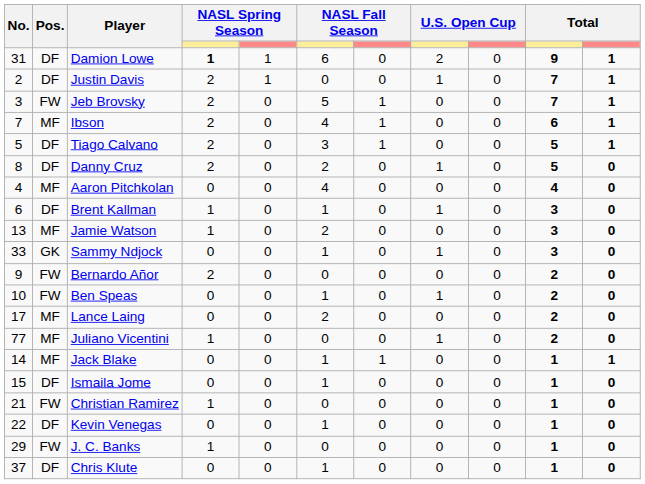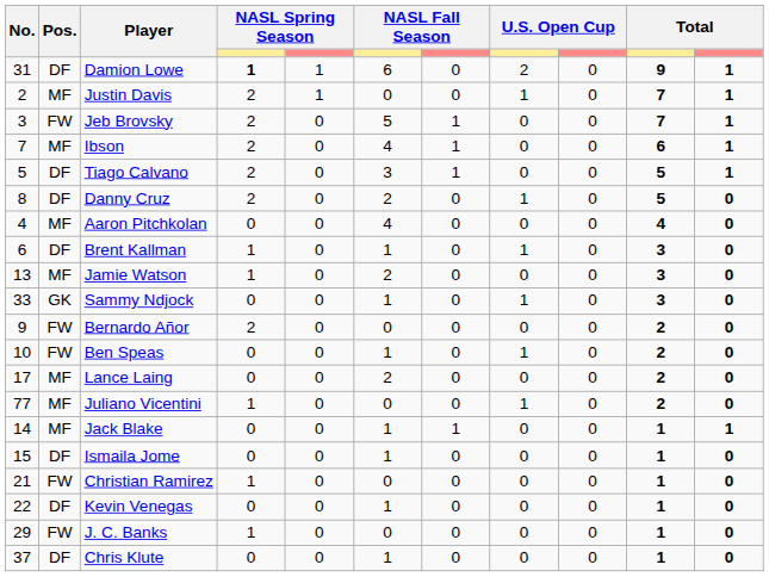Justin Davis | Pos.: DF -> MF
